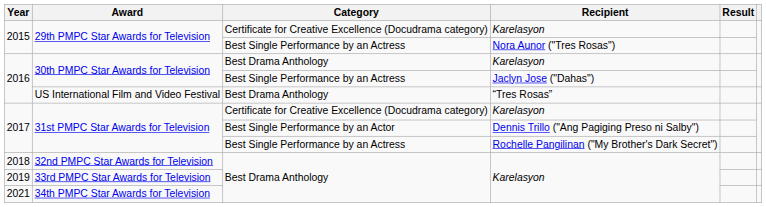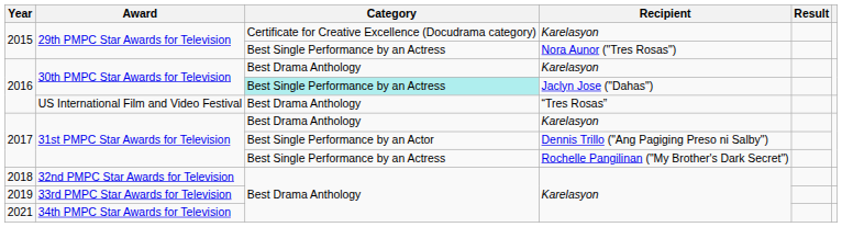30th PMPC Star Awards for Television / Jaclyn Jose ("Dahas") | Category: no background -> paleturquoise background
31st PMPC Star Awards for Television / Karelasyon | Category: Certificate for Creative Excellence (Docudrama category) -> Best Drama Anthology
